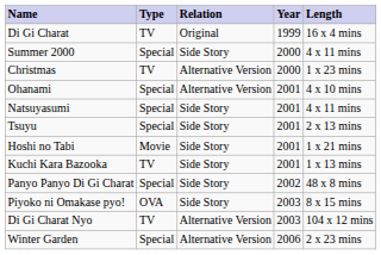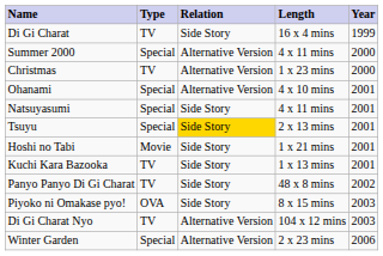columns swapped: Length <-> Year
Di Gi Charat | Relation: Original -> Side Story
Summer 2000 | Relation: Side Story -> Alternative Version
Tsuyu | Relation: no background -> gold background
Panyo Panyo Di Gi Charat | Type: Special -> TV
